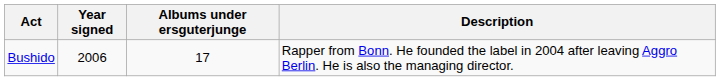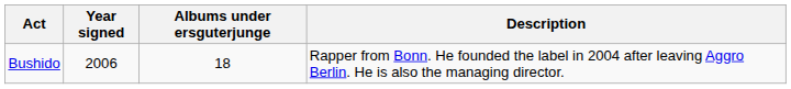Bushido | Albums under ersguterjunge: 17 -> 18
